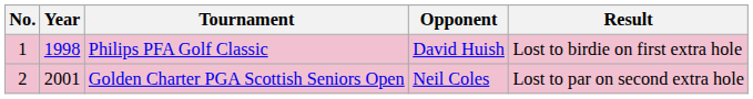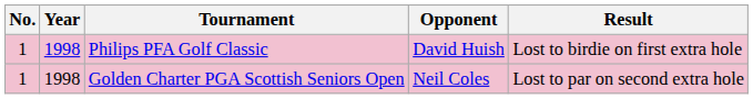Golden Charter PGA Scottish Seniors Open | No.: 2 -> 1
Golden Charter PGA Scottish Seniors Open | Year: 2001 -> 1998
